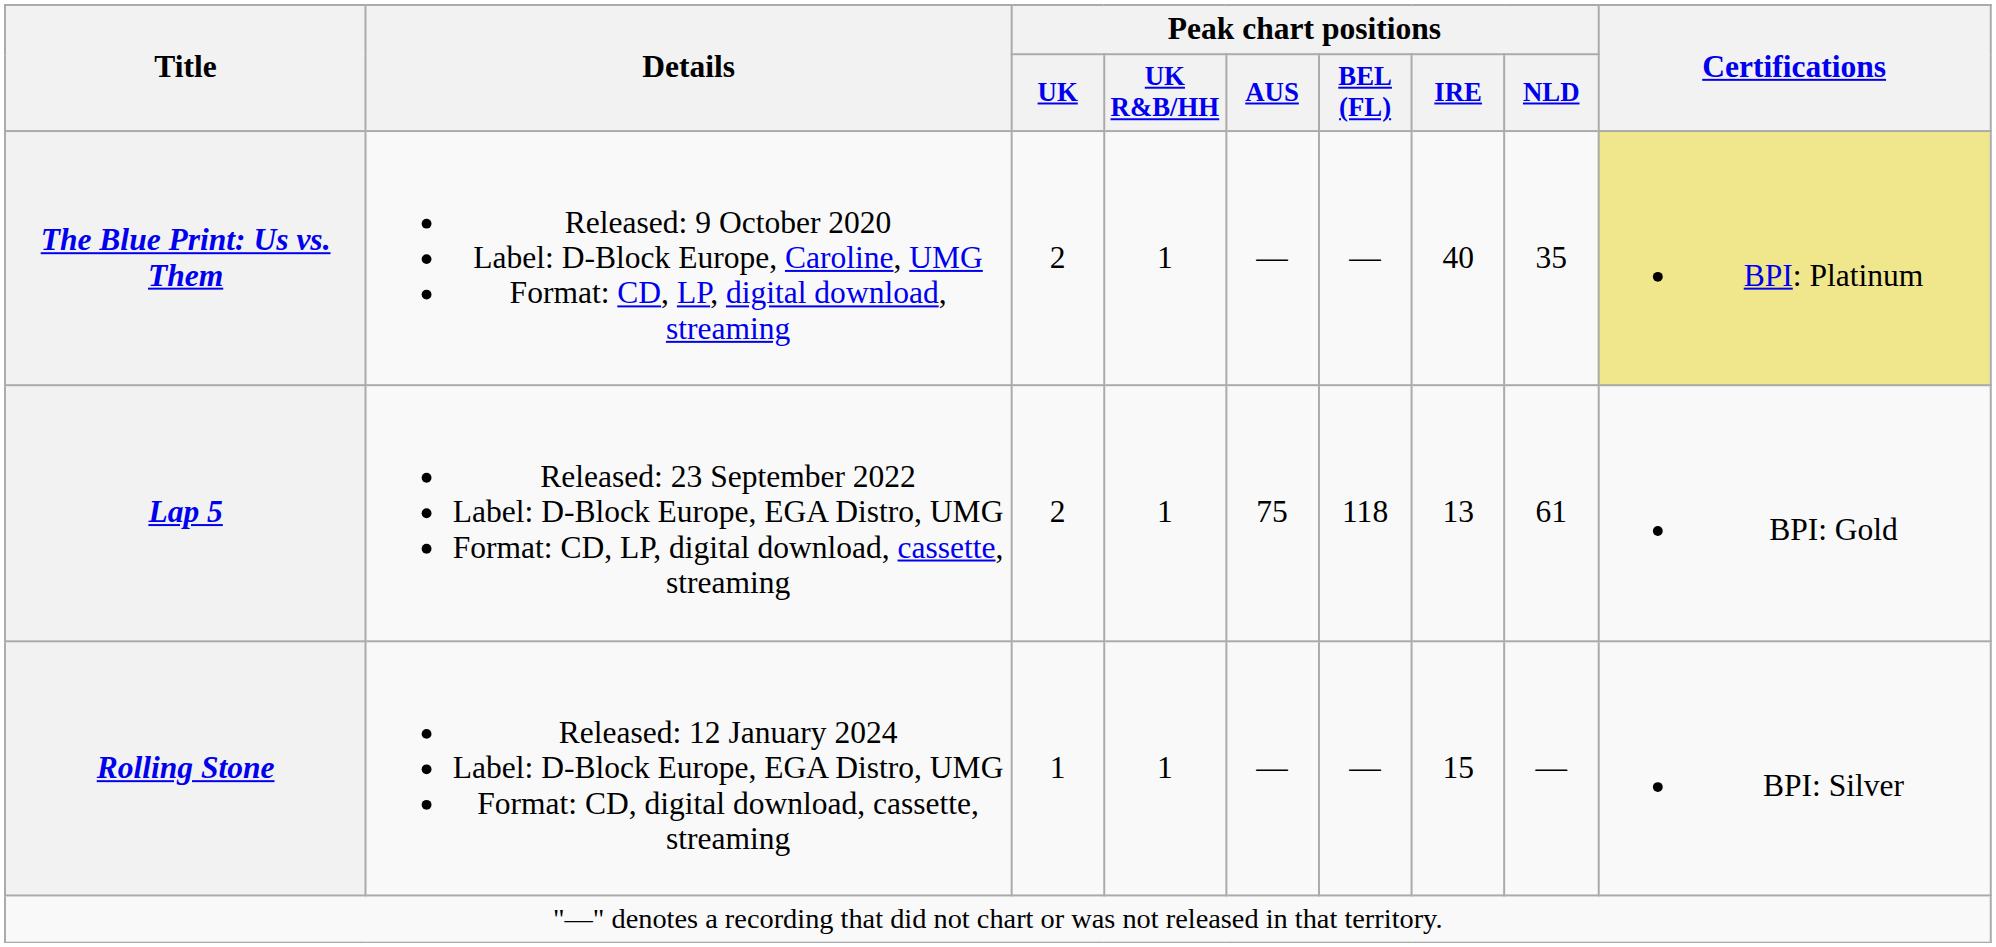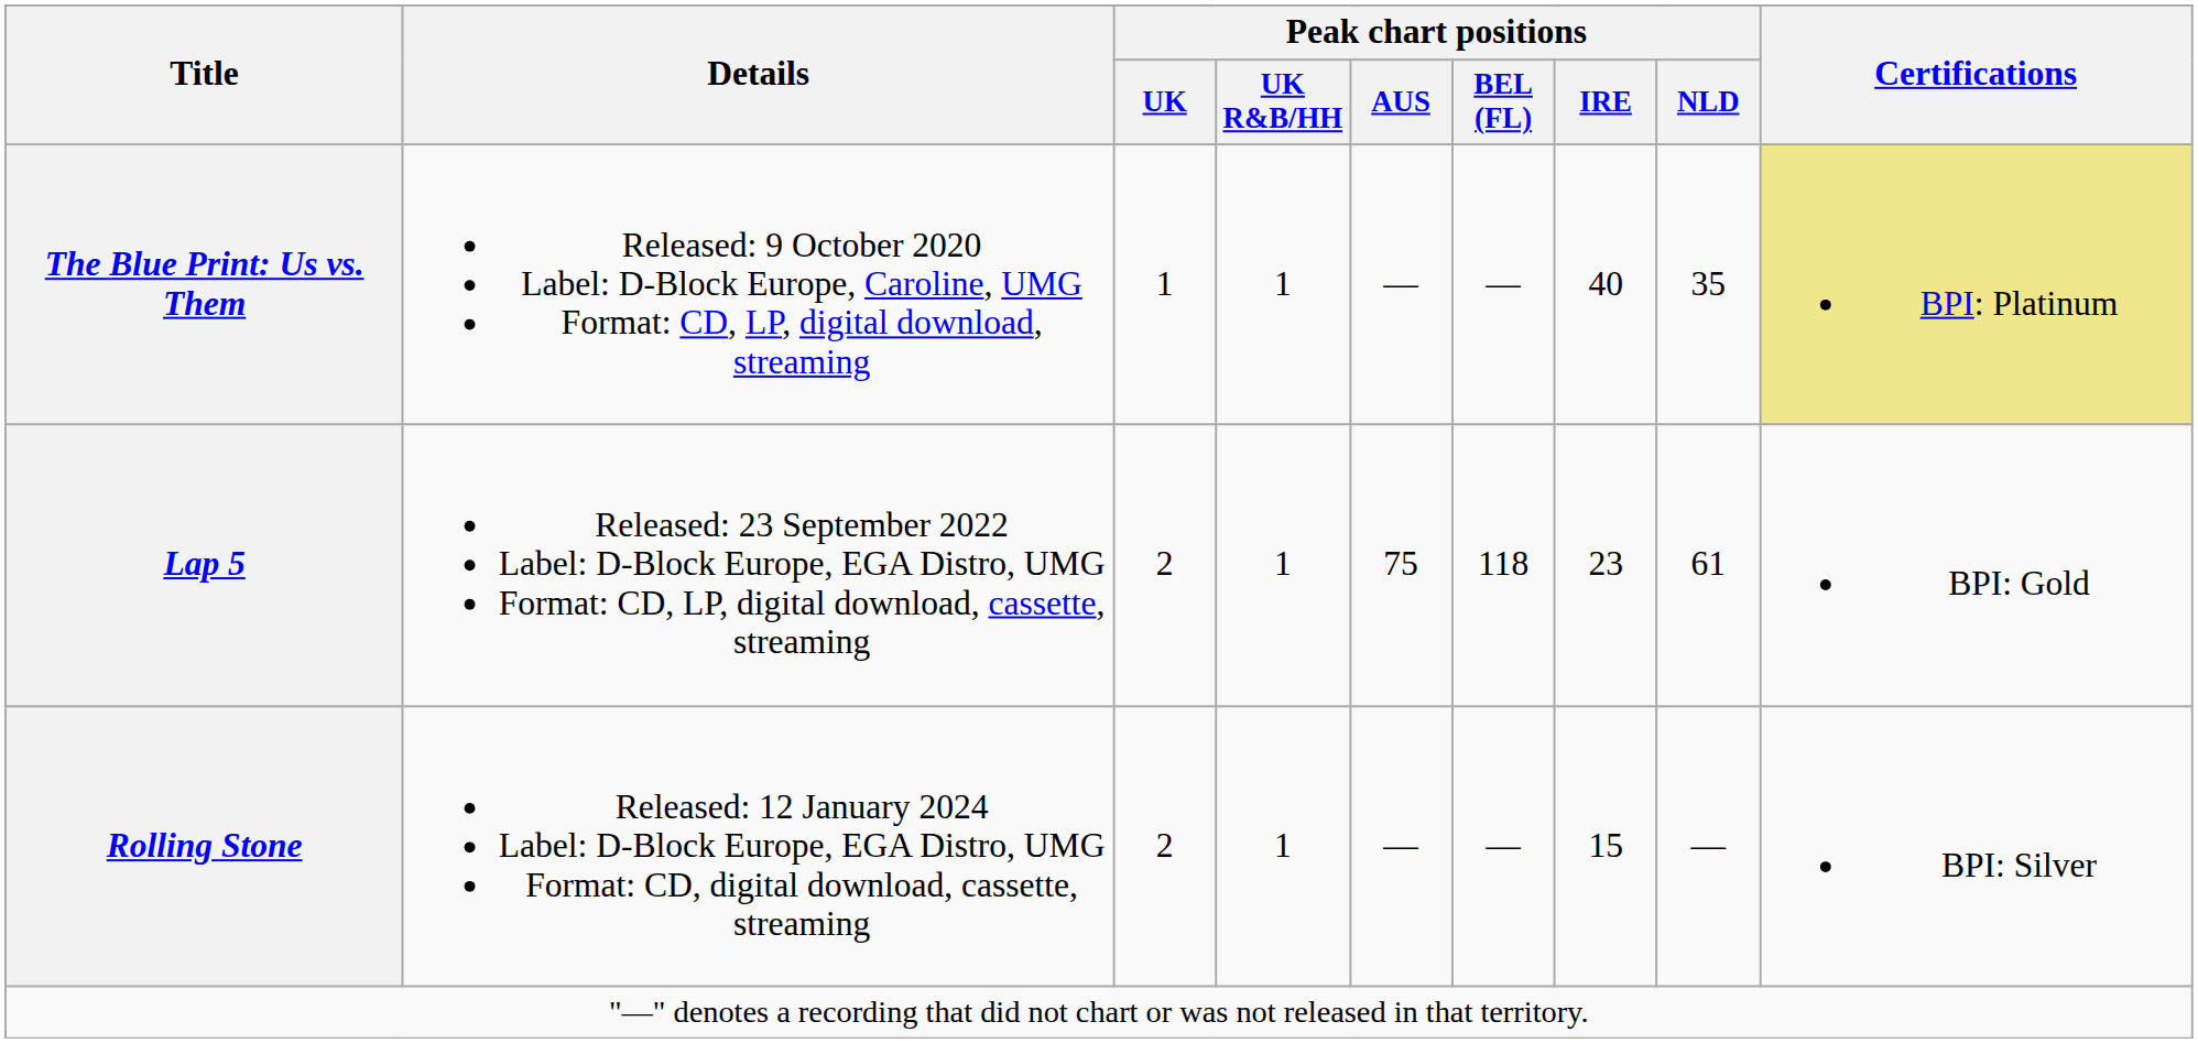The Blue Print: Us vs. Them | Peak chart positions / UK: 2 -> 1
Lap 5 | Peak chart positions / IRE: 13 -> 23
Rolling Stone | Peak chart positions / UK: 1 -> 2
